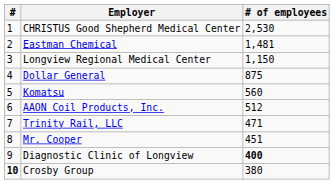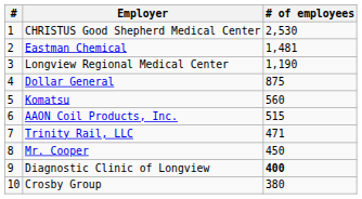Longview Regional Medical Center | # of employees: 1,150 -> 1,190
AAON Coil Products, Inc. | # of employees: 512 -> 515
Mr. Cooper | # of employees: 451 -> 450
Crosby Group | #: bold -> normal
